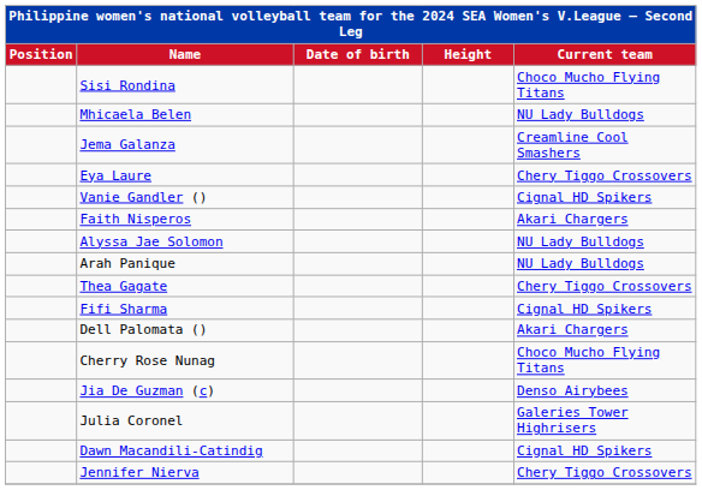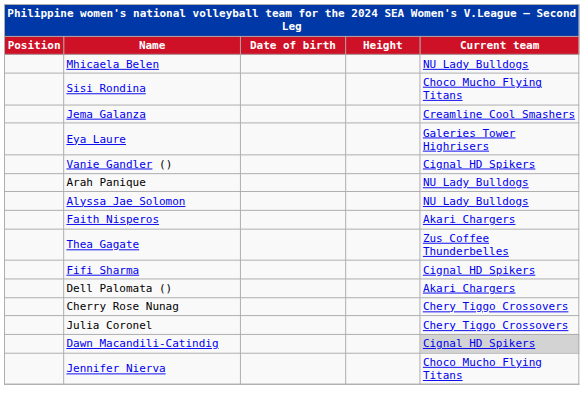rows swapped: Sisi Rondina <-> Mhicaela Belen
Eya Laure | Current team: Chery Tiggo Crossovers -> Galeries Tower Highrisers
rows swapped: Faith Nisperos <-> Arah Panique
Thea Gagate | Current team: Chery Tiggo Crossovers -> Zus Coffee Thunderbelles
Cherry Rose Nunag | Current team: Choco Mucho Flying Titans -> Chery Tiggo Crossovers
- row: Jia De Guzman (c) | Denso Airybees
Julia Coronel | Current team: Galeries Tower Highrisers -> Chery Tiggo Crossovers
Dawn Macandili-Catindig | Current team: no background -> lightgrey background
Jennifer Nierva | Current team: Chery Tiggo Crossovers -> Choco Mucho Flying Titans
